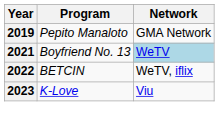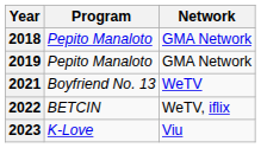+ row: 2018 | Pepito Manaloto | GMA Network
2021 | Network: lightblue background -> no background
